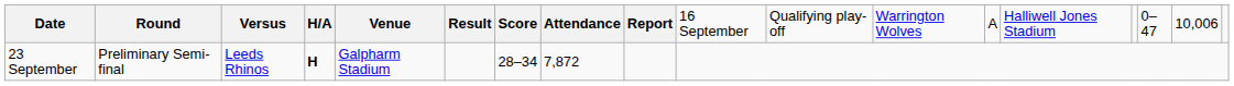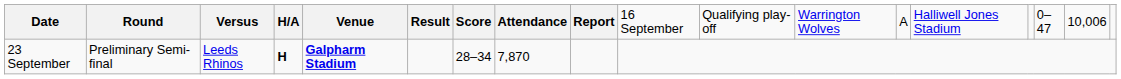23 September | column 5: normal -> bold
23 September | column 8: 7,872 -> 7,870
